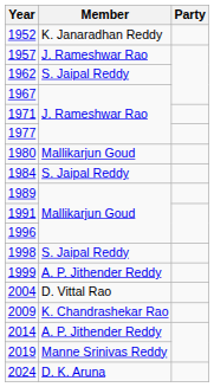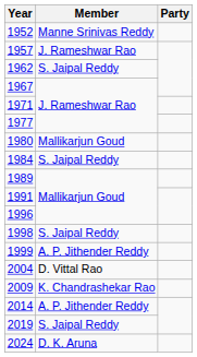1952 | Member: K. Janaradhan Reddy -> Manne Srinivas Reddy
2019 | Member: Manne Srinivas Reddy -> S. Jaipal Reddy
